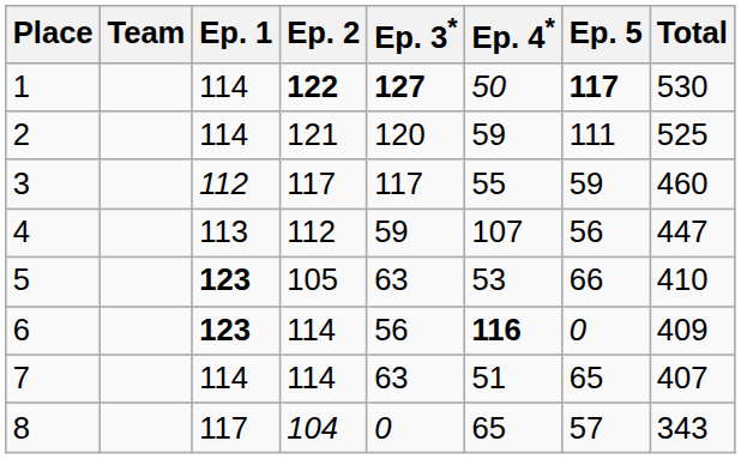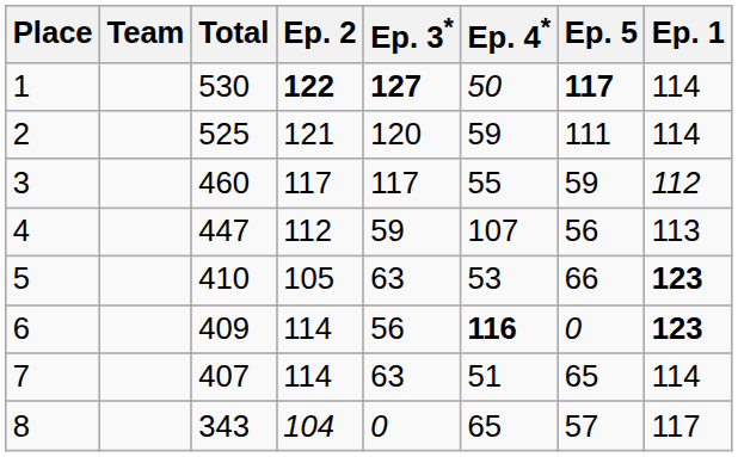columns swapped: Ep. 1 <-> Total
